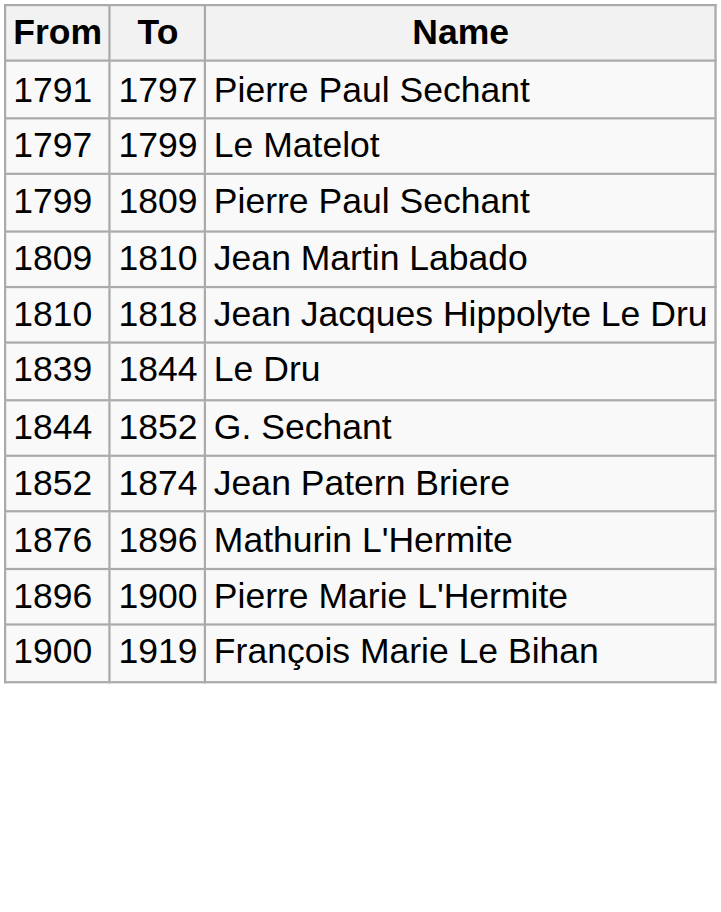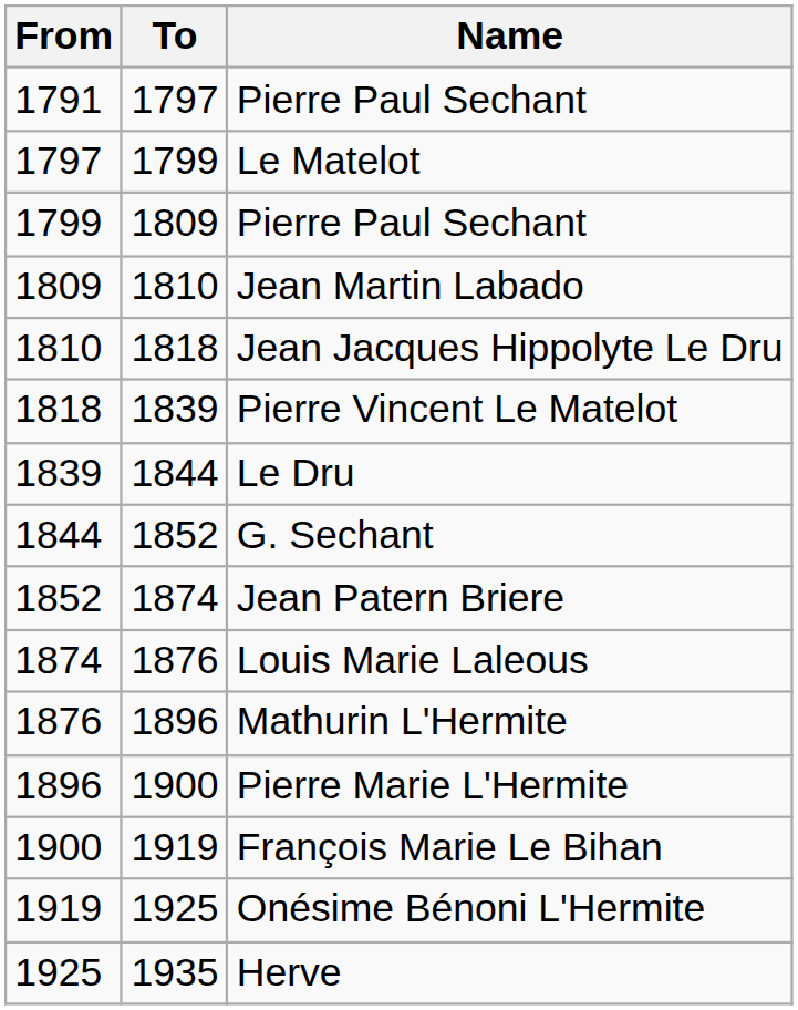+ row: 1818 | 1839 | Pierre Vincent Le Matelot
+ row: 1874 | 1876 | Louis Marie Laleous
+ row: 1919 | 1925 | Onésime Bénoni L'Hermite
+ row: 1925 | 1935 | Herve
